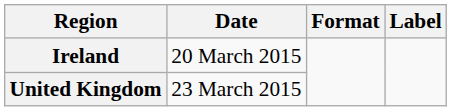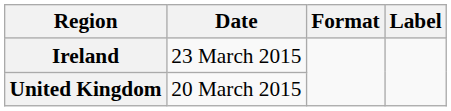Ireland | Date: 20 March 2015 -> 23 March 2015
United Kingdom | Date: 23 March 2015 -> 20 March 2015
